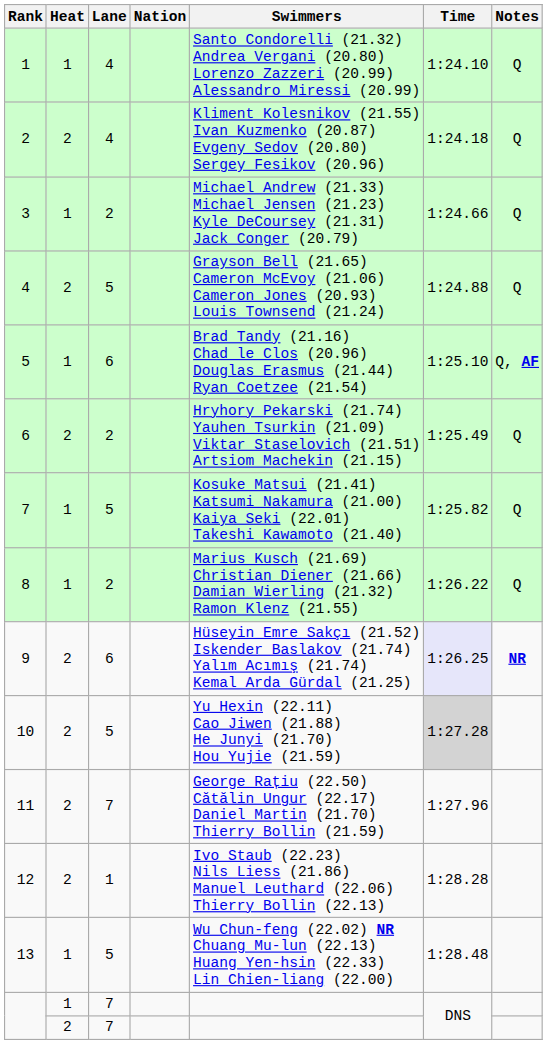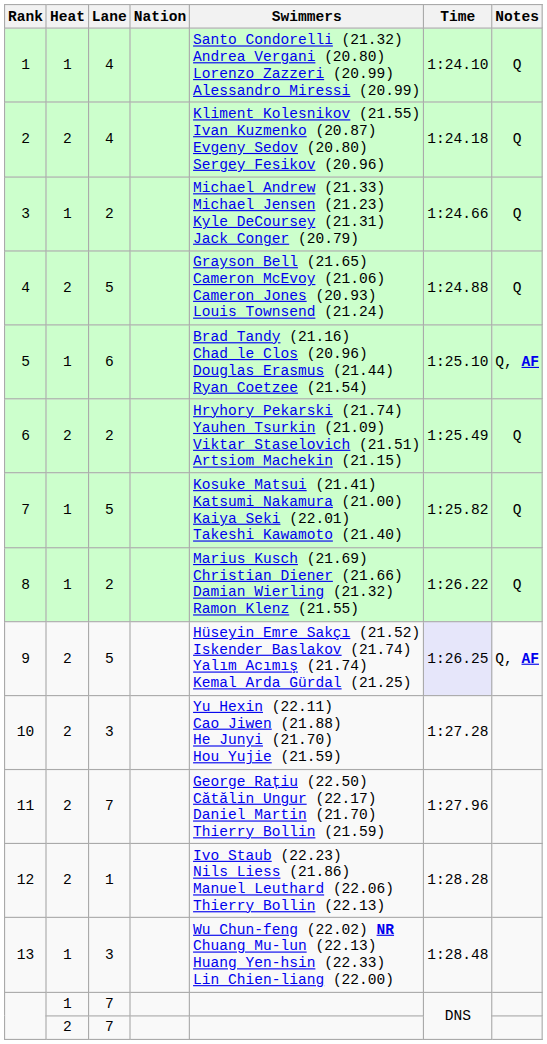9 | Lane: 6 -> 5
9 | Notes: NR -> Q, AF
10 | Lane: 5 -> 3
10 | Time: lightgrey background -> no background
13 | Lane: 5 -> 3
